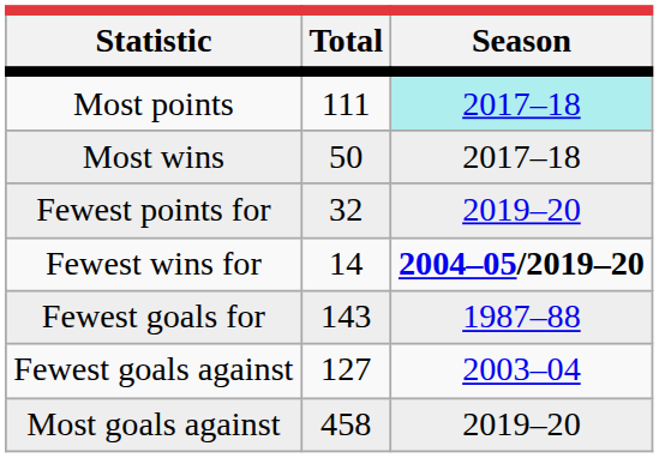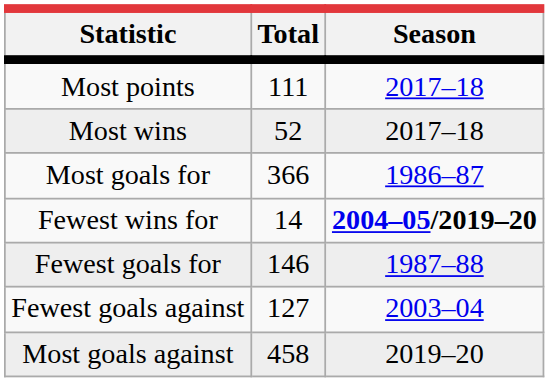Most points | Season: paleturquoise background -> no background
Most wins | Total: 50 -> 52
+ row: Most goals for | 366 | 1986–87
- row: Fewest points for | 32 | 2019–20
Fewest goals for | Total: 143 -> 146
